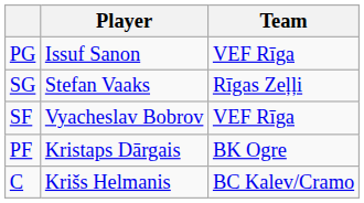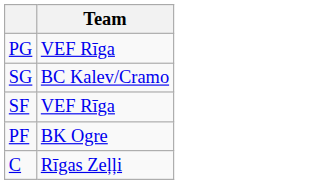- column: Player | Issuf Sanon | Stefan Vaaks | Vyacheslav Bobrov | Kristaps Dārgais | Krišs Helmanis
SG | Team: Rīgas Zeļļi -> BC Kalev/Cramo
C | Team: BC Kalev/Cramo -> Rīgas Zeļļi
